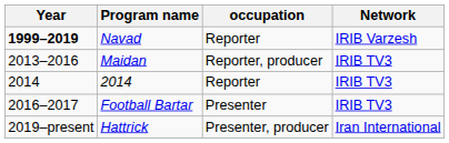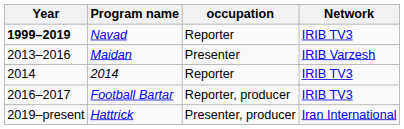Navad | Network: IRIB Varzesh -> IRIB TV3
Maidan | occupation: Reporter, producer -> Presenter
Maidan | Network: IRIB TV3 -> IRIB Varzesh
Football Bartar | occupation: Presenter -> Reporter, producer
